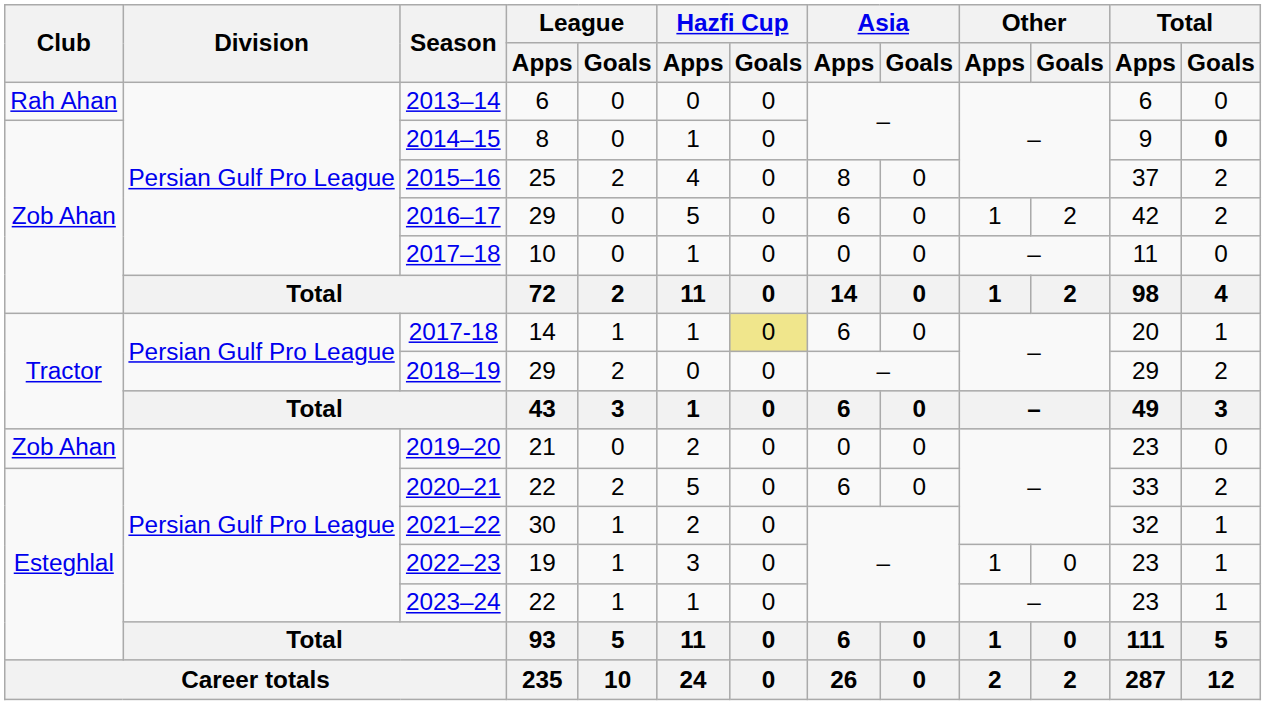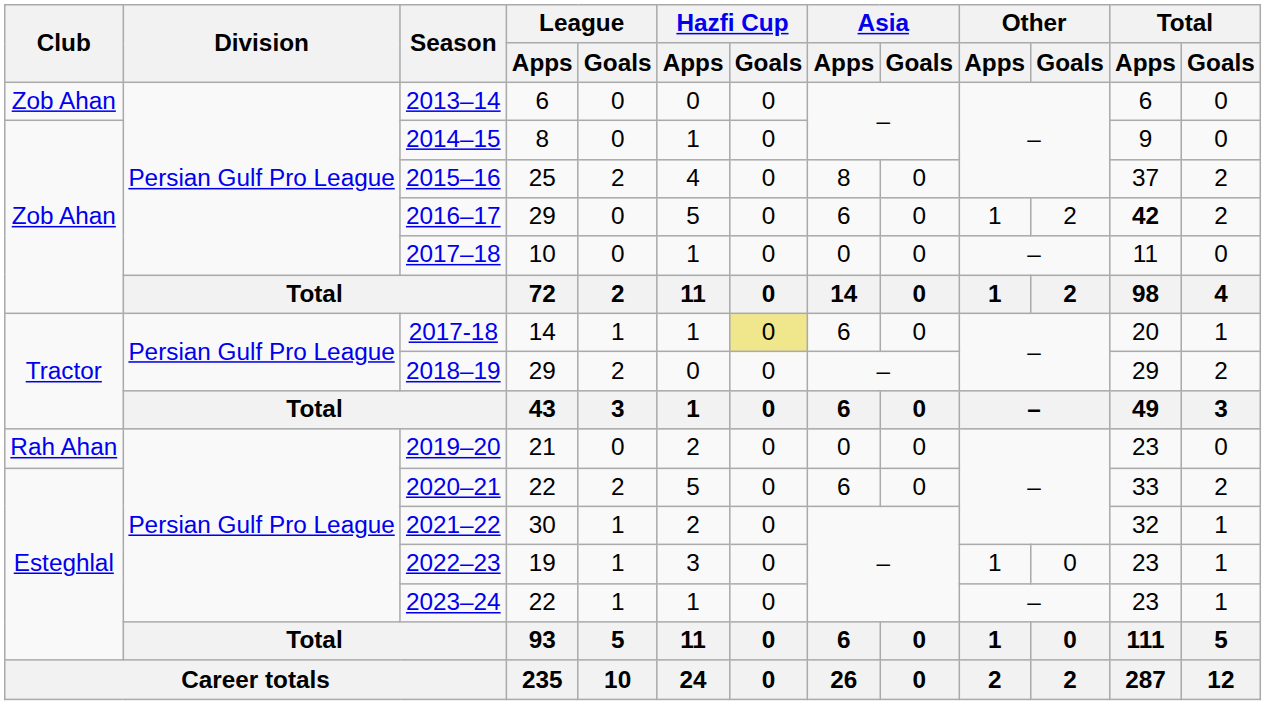2013–14 | Club: Rah Ahan -> Zob Ahan
2014–15 | Total / Goals: bold -> normal
2016–17 | Total / Apps: normal -> bold
2019–20 | Club: Zob Ahan -> Rah Ahan
